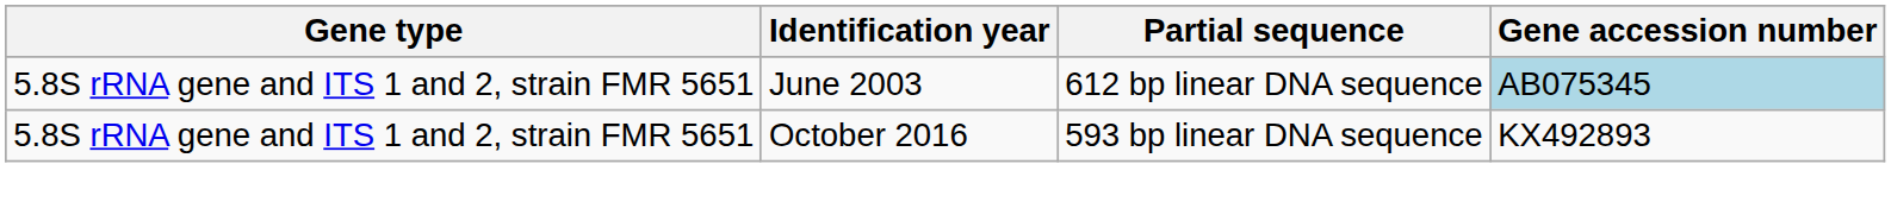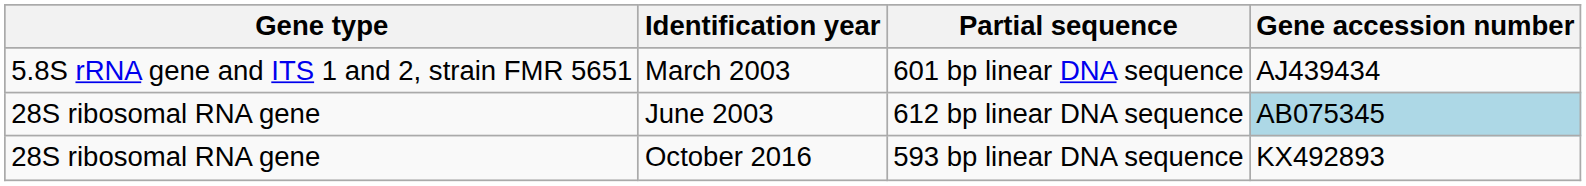+ row: 5.8S rRNA gene and ITS 1 and 2, strain FMR 5651 | March 2003 | 601 bp linear DNA sequence | AJ439434
June 2003 | Gene type: 5.8S rRNA gene and ITS 1 and 2, strain FMR 5651 -> 28S ribosomal RNA gene
October 2016 | Gene type: 5.8S rRNA gene and ITS 1 and 2, strain FMR 5651 -> 28S ribosomal RNA gene
